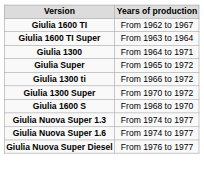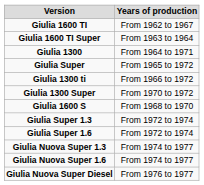+ row: Giulia Super 1.3 | From 1972 to 1974
+ row: Giulia Super 1.6 | From 1972 to 1974
